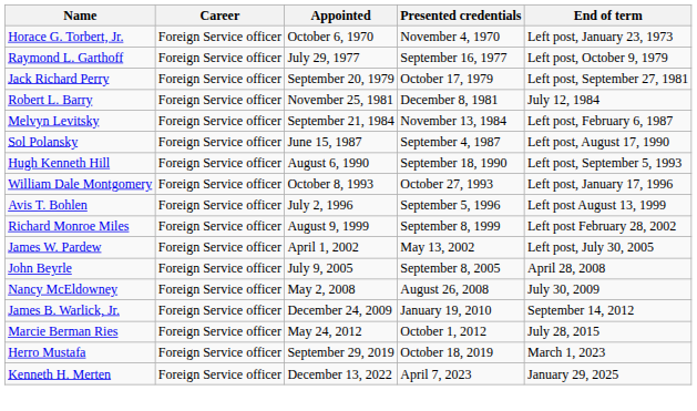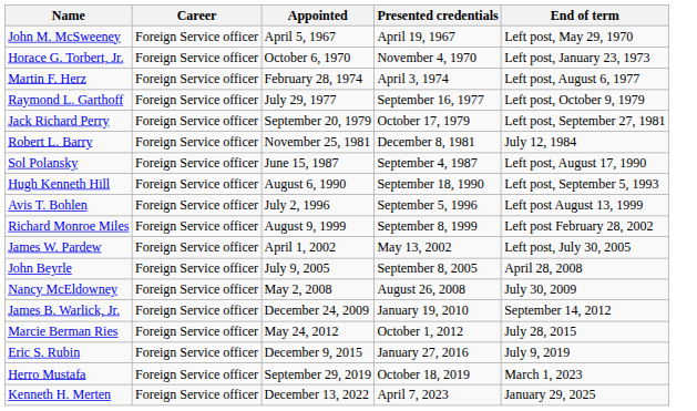+ row: John M. McSweeney | Foreign Service officer | April 5, 1967 | April 19, 1967 | Left post, May 29, 1970
+ row: Martin F. Herz | Foreign Service officer | February 28, 1974 | April 3, 1974 | Left post, August 6, 1977
- row: Melvyn Levitsky | Foreign Service officer | September 21, 1984 | November 13, 1984 | Left post, February 6, 1987
- row: William Dale Montgomery | Foreign Service officer | October 8, 1993 | October 27, 1993 | Left post, January 17, 1996
+ row: Eric S. Rubin | Foreign Service officer | December 9, 2015 | January 27, 2016 | July 9, 2019
